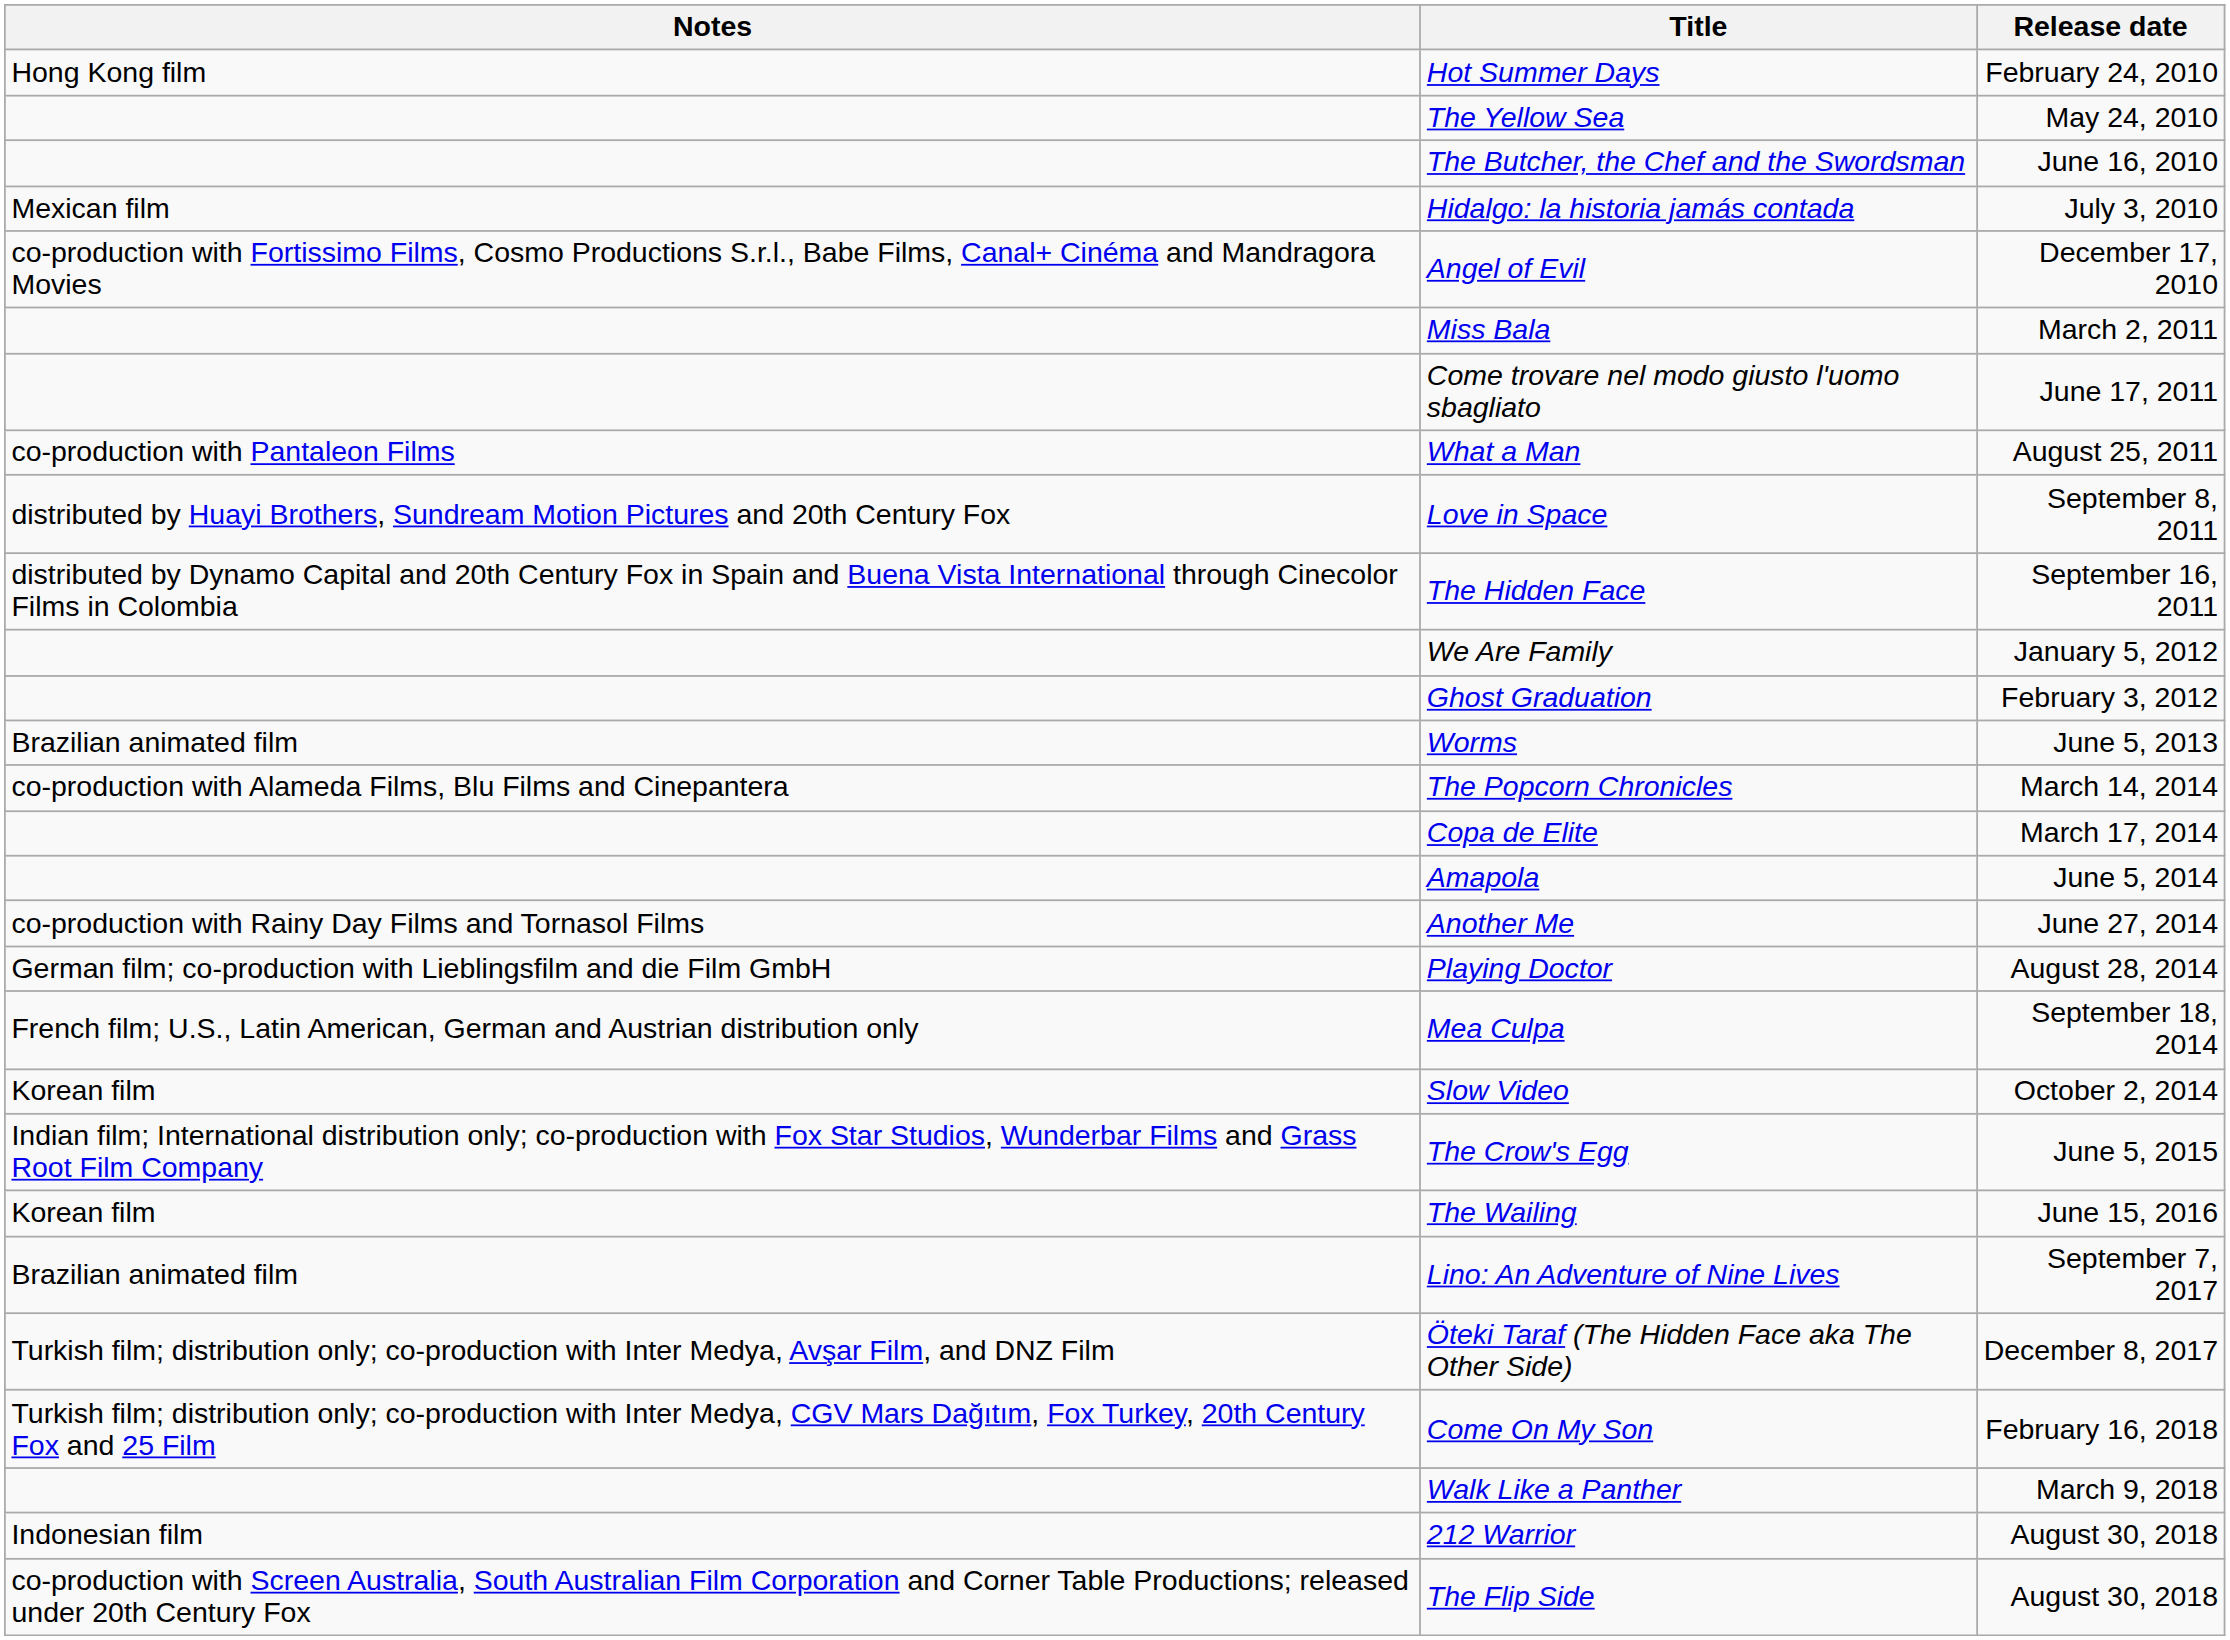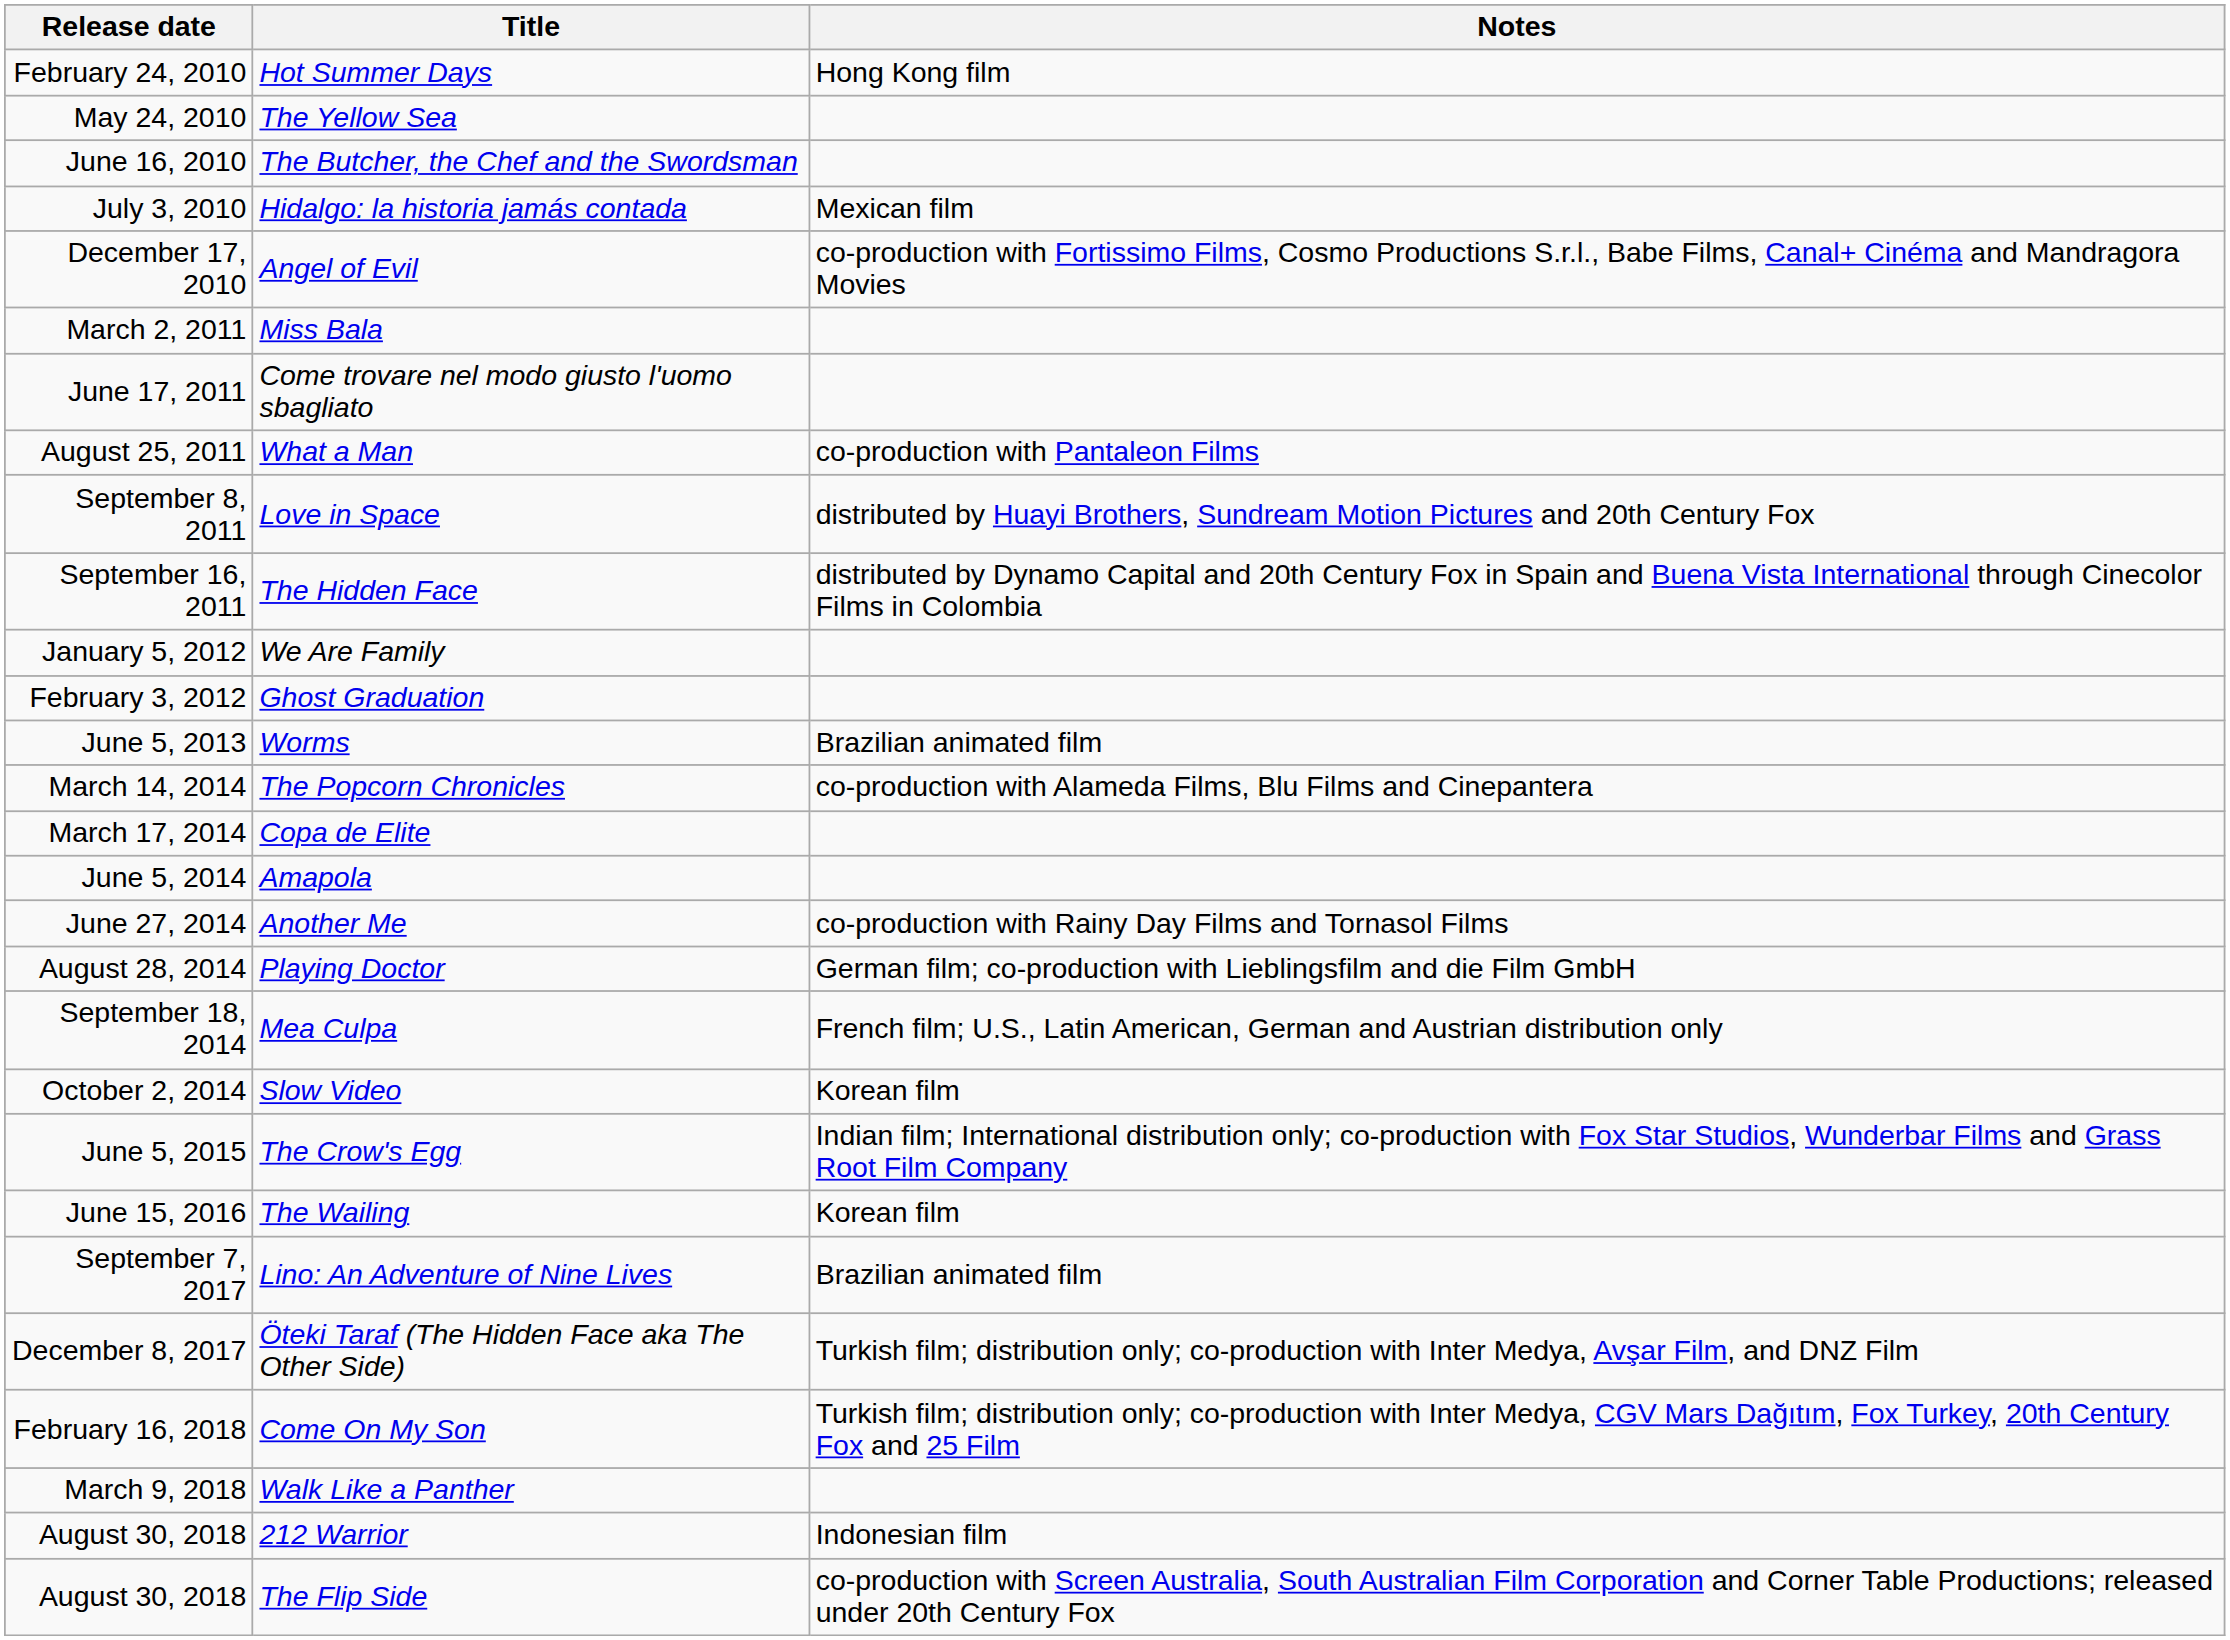columns swapped: Release date <-> Notes
